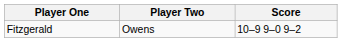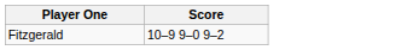- column: Player Two | Owens
